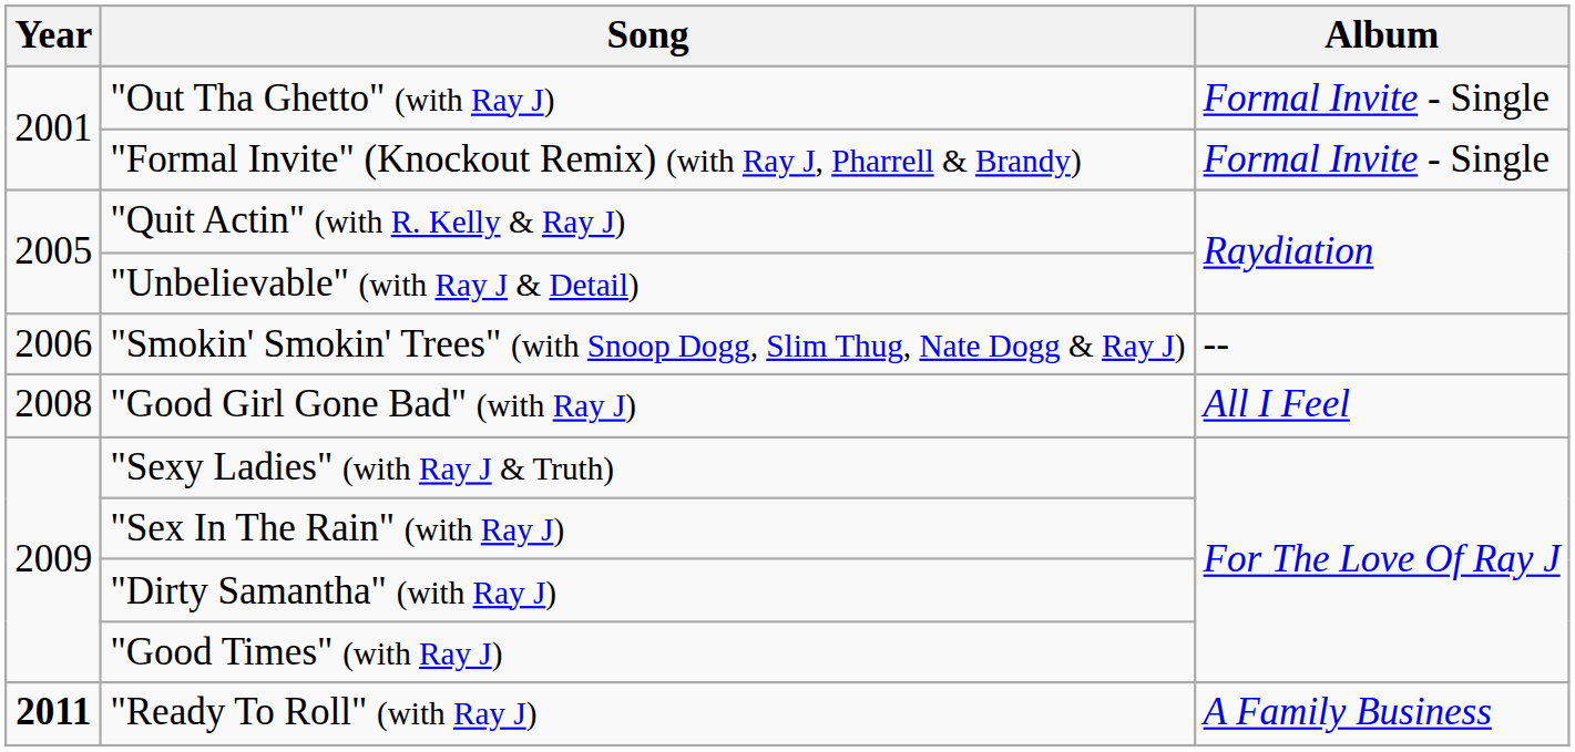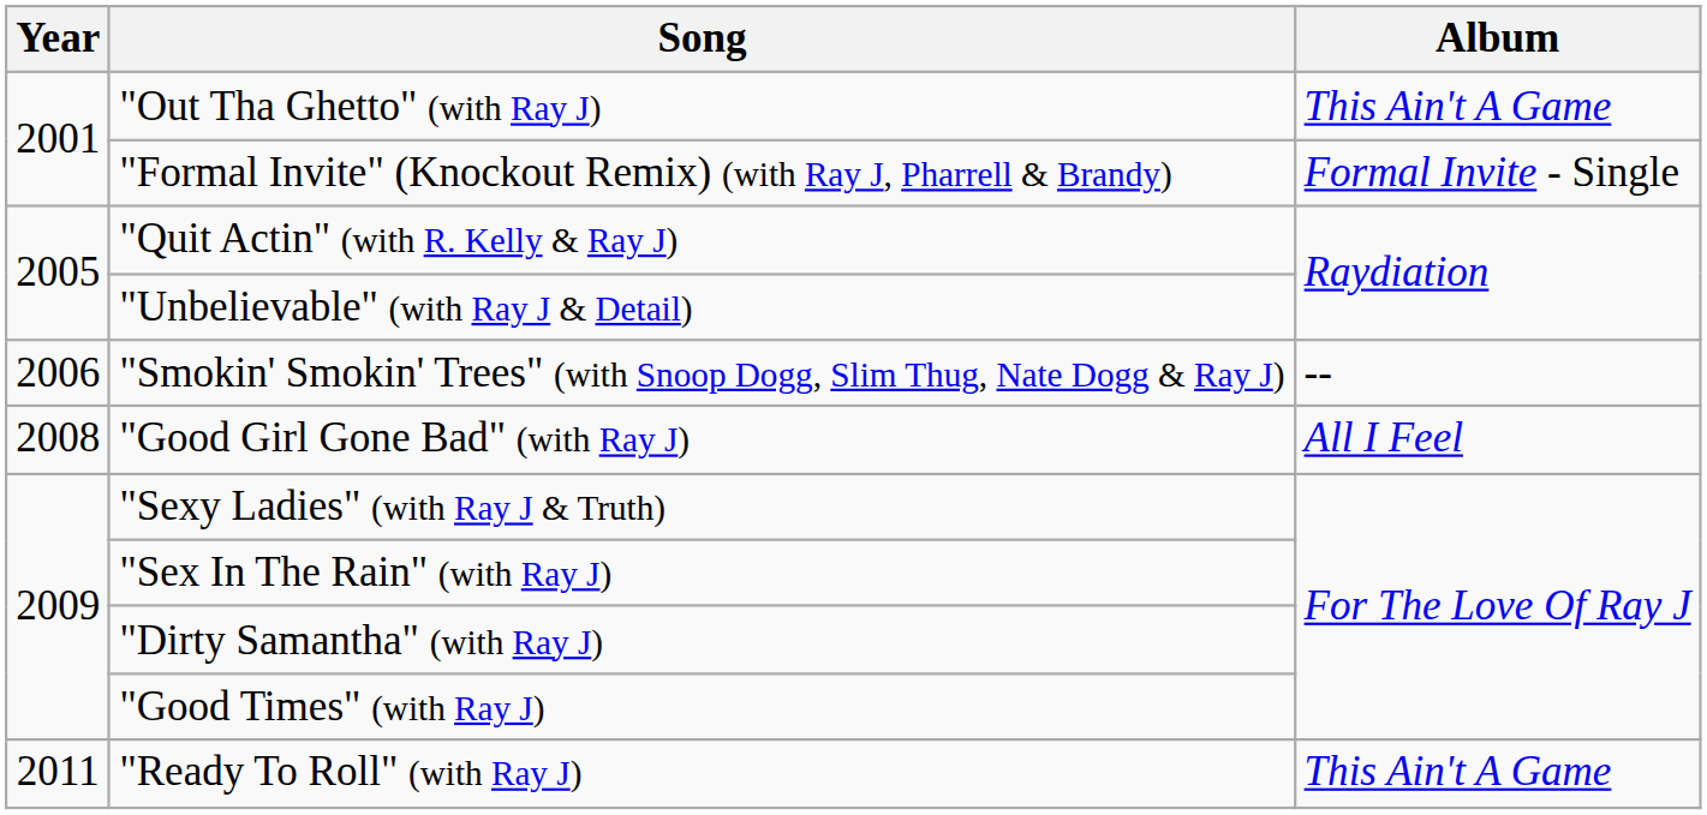"Out Tha Ghetto" (with Ray J) | Album: Formal Invite - Single -> This Ain't A Game
"Ready To Roll" (with Ray J) | Year: bold -> normal
"Ready To Roll" (with Ray J) | Album: A Family Business -> This Ain't A Game
